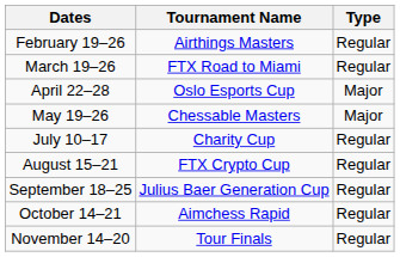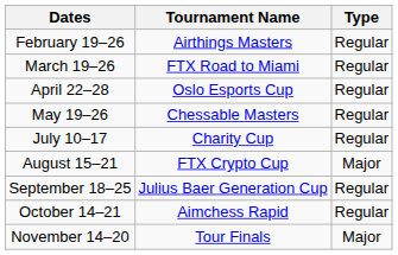April 22–28 | Type: Major -> Regular
May 19–26 | Type: Major -> Regular
August 15–21 | Type: Regular -> Major
November 14–20 | Type: Regular -> Major
